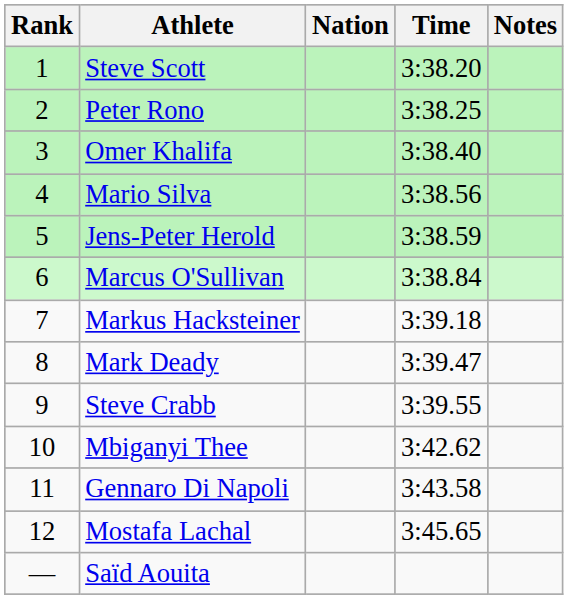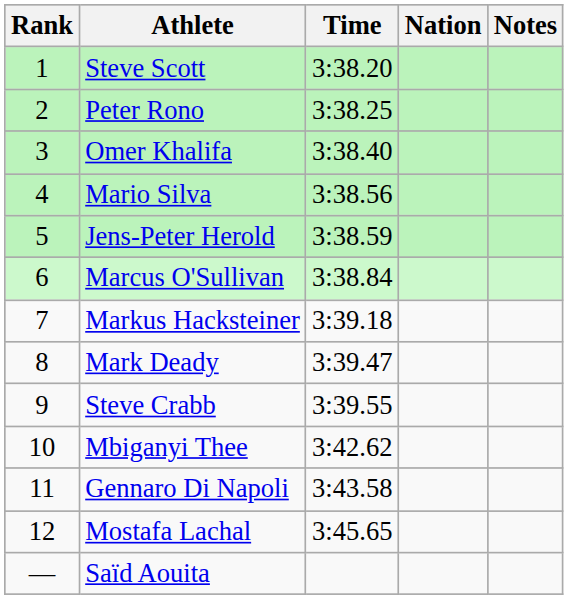columns swapped: Nation <-> Time
